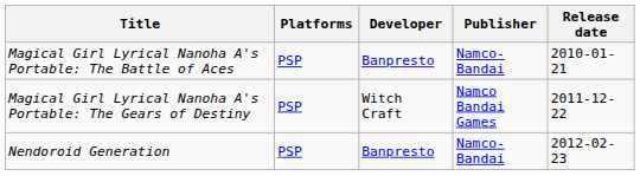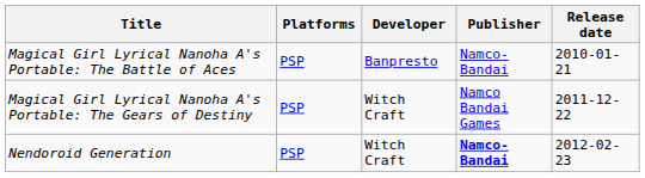Nendoroid Generation | Developer: Banpresto -> Witch Craft
Nendoroid Generation | Publisher: normal -> bold
